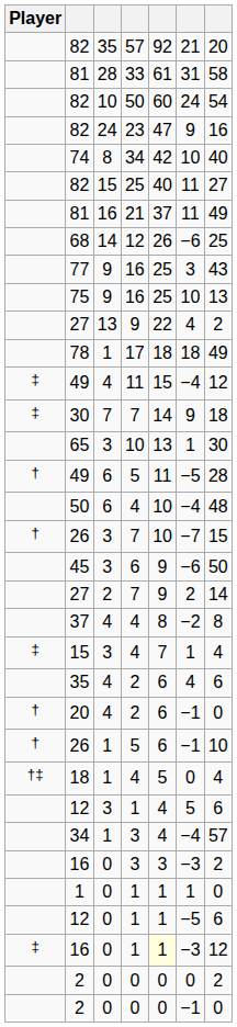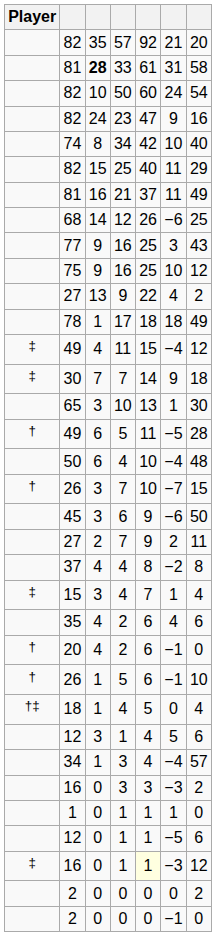81 / 33 | column 3: normal -> bold
82 / 25 | column 7: 27 -> 29
75 | column 7: 13 -> 12
27 / 7 | column 7: 14 -> 11
